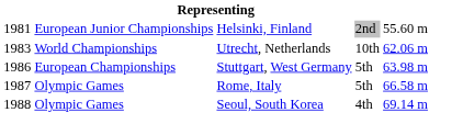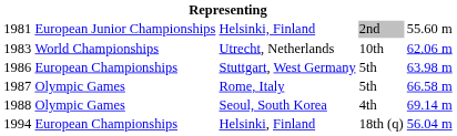+ row: 1994 | European Championships | Helsinki, Finland | 18th (q) | 56.04 m
